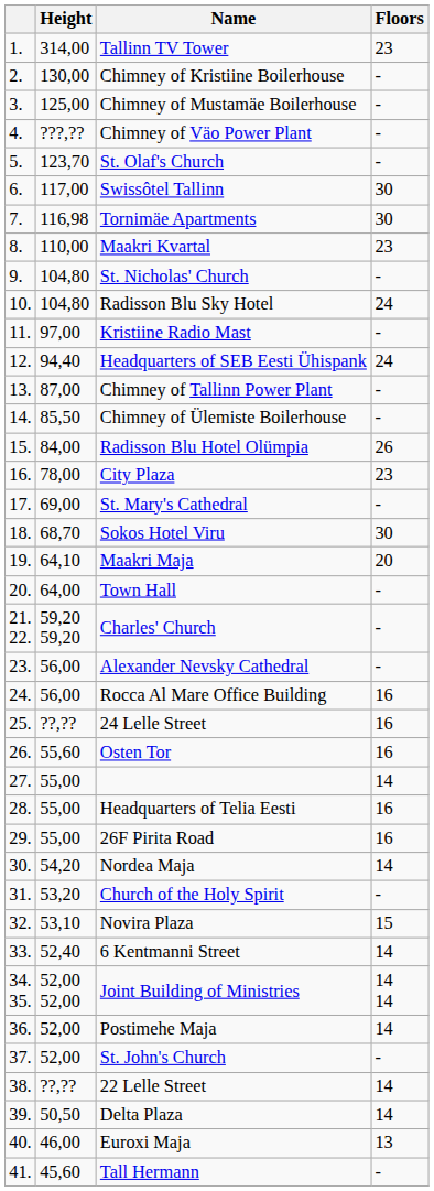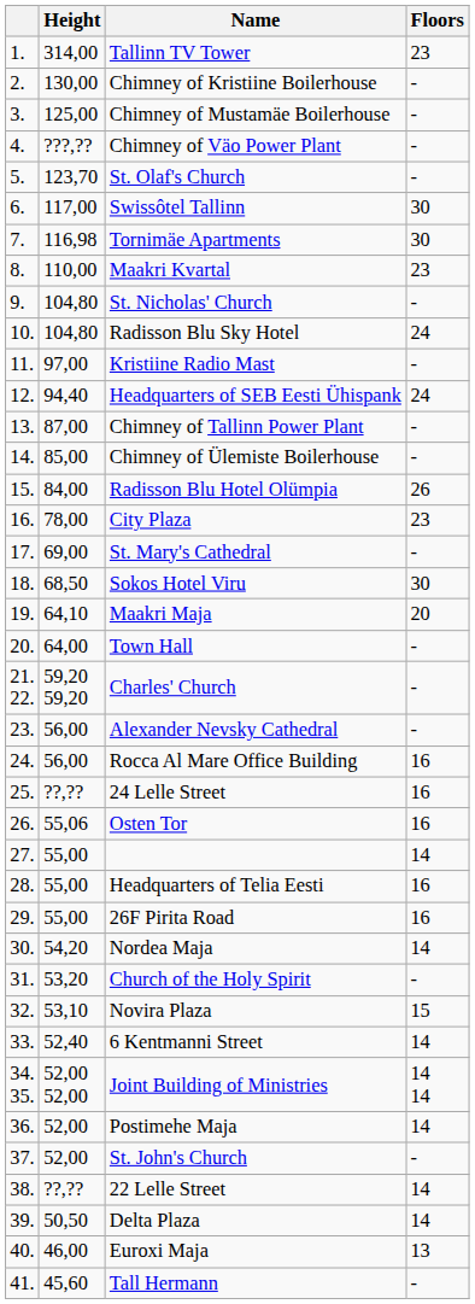Chimney of Ülemiste Boilerhouse | Height: 85,50 -> 85,00
Sokos Hotel Viru | Height: 68,70 -> 68,50
Osten Tor | Height: 55,60 -> 55,06
